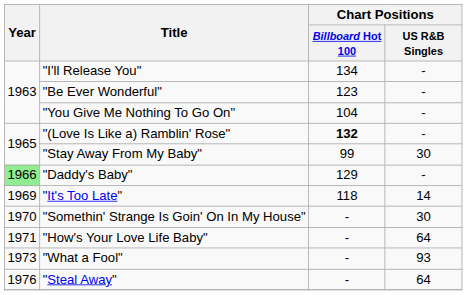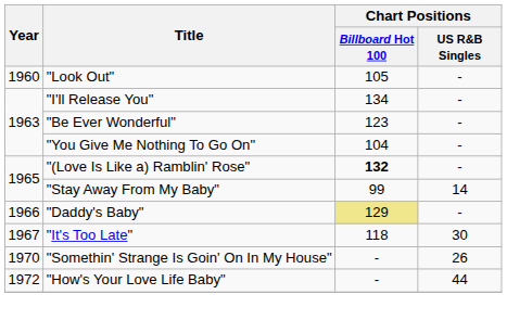+ row: 1960 | "Look Out" | 105 | -
"Stay Away From My Baby" | Chart Positions / US R&B Singles: 30 -> 14
"Daddy's Baby" | Year: lightgreen background -> no background
"Daddy's Baby" | Chart Positions / Billboard Hot 100: no background -> khaki background
"It's Too Late" | Year: 1969 -> 1967
"It's Too Late" | Chart Positions / US R&B Singles: 14 -> 30
"Somethin' Strange Is Goin' On In My House" | Chart Positions / US R&B Singles: 30 -> 26
"How's Your Love Life Baby" | Year: 1971 -> 1972
"How's Your Love Life Baby" | Chart Positions / US R&B Singles: 64 -> 44
- row: 1973 | "What a Fool" | - | 93
- row: 1976 | "Steal Away" | - | 64
